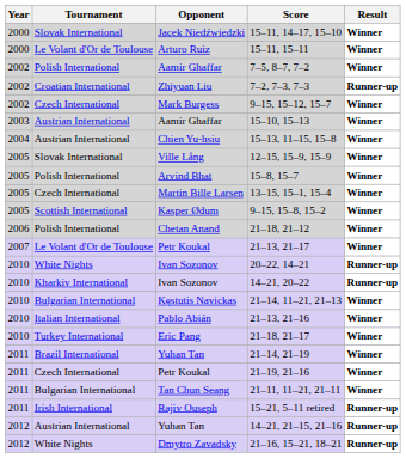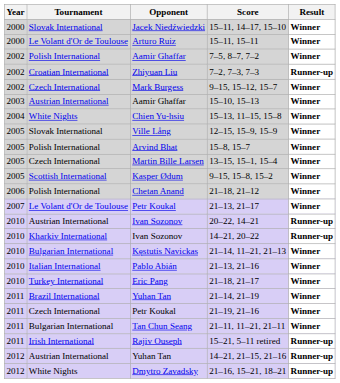15–13, 11–15, 15–8 | Tournament: Austrian International -> White Nights
20–22, 14–21 | Tournament: White Nights -> Austrian International
